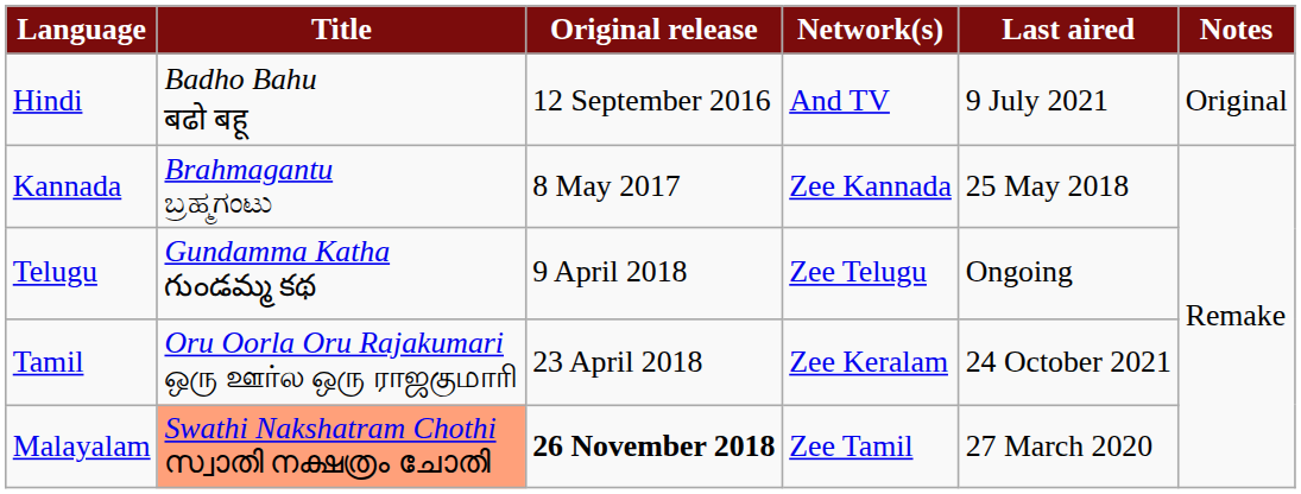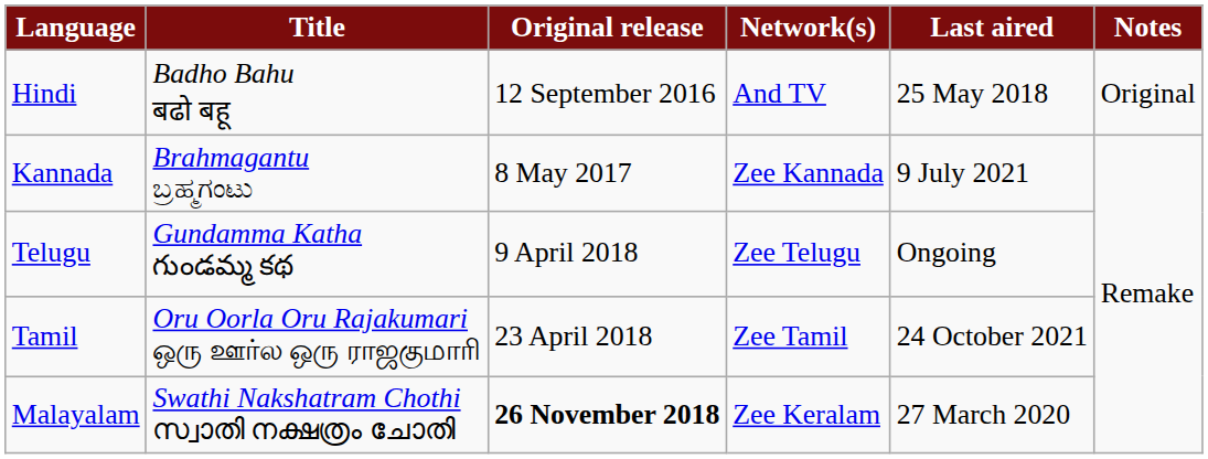Hindi | Last aired: 9 July 2021 -> 25 May 2018
Kannada | Last aired: 25 May 2018 -> 9 July 2021
Tamil | Network(s): Zee Keralam -> Zee Tamil
Malayalam | Title: lightsalmon background -> no background
Malayalam | Network(s): Zee Tamil -> Zee Keralam
